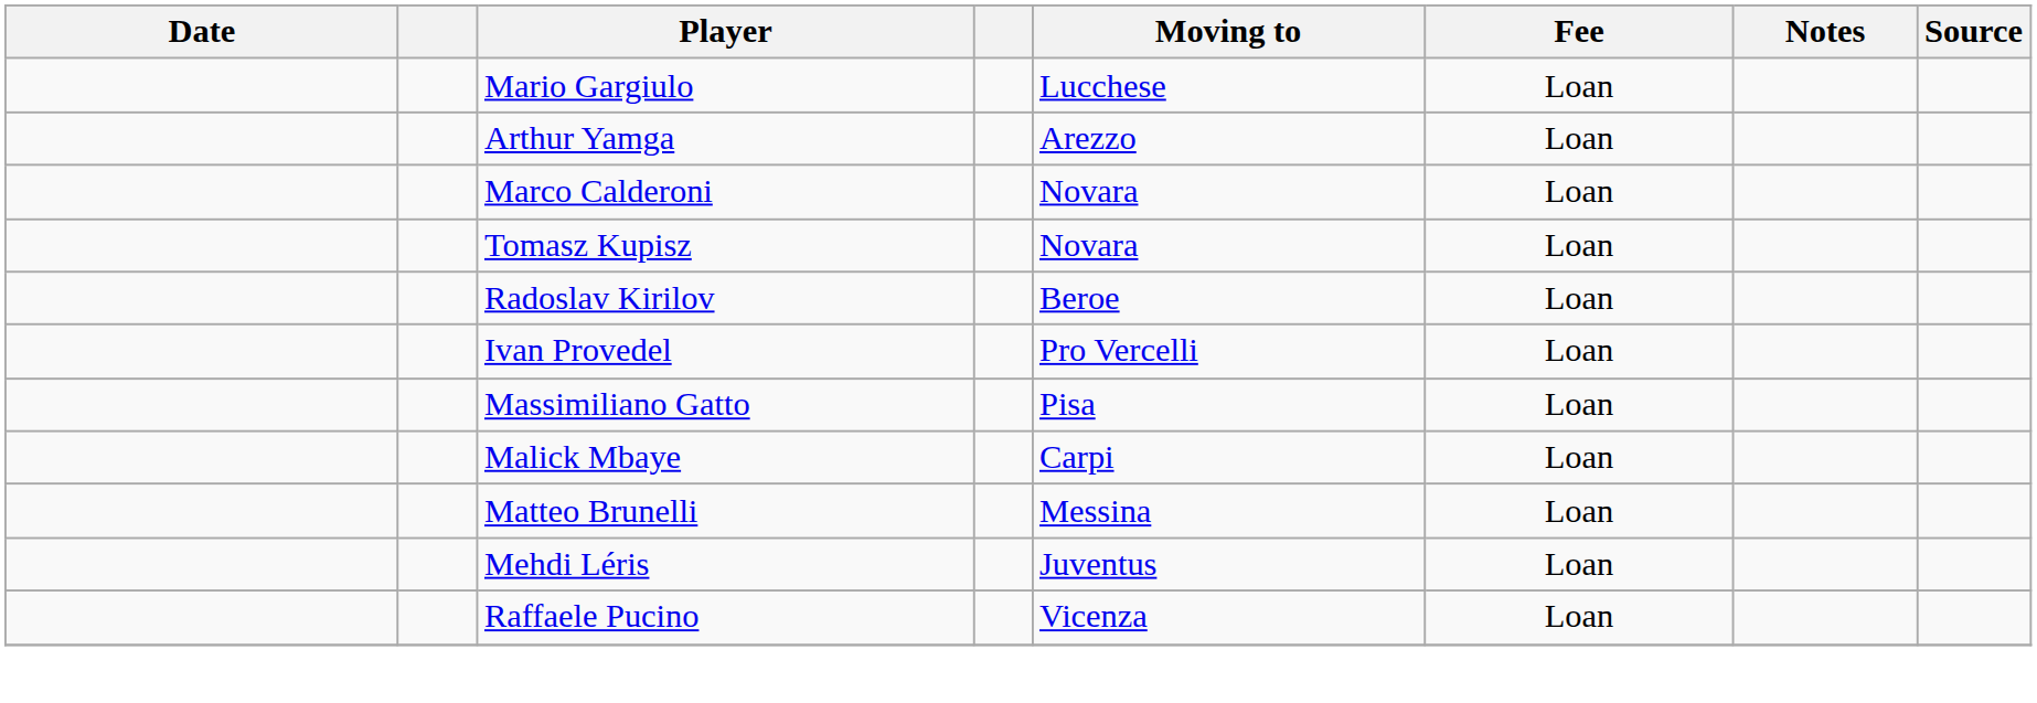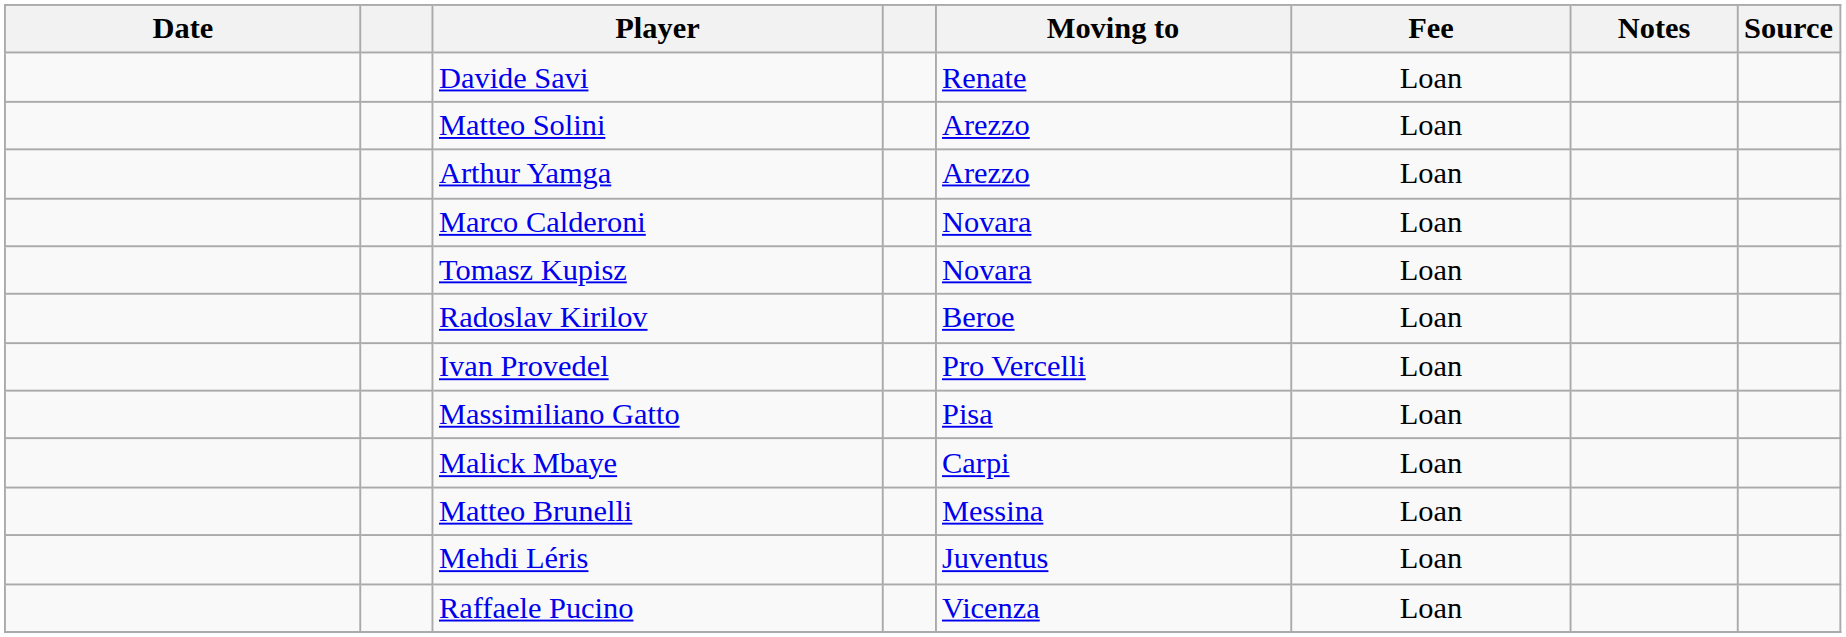- row: Mario Gargiulo | Lucchese | Loan
+ row: Davide Savi | Renate | Loan
+ row: Matteo Solini | Arezzo | Loan
